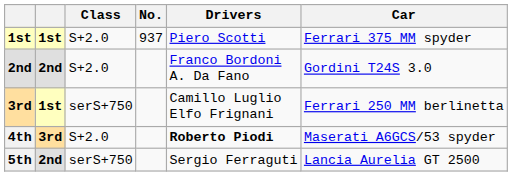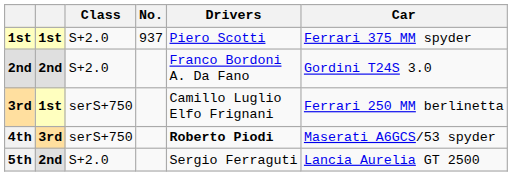4th | Class: S+2.0 -> serS+750
5th | Class: serS+750 -> S+2.0
